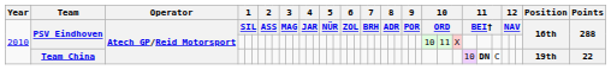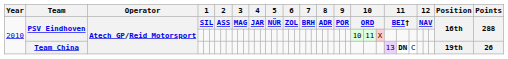Team China | column 34: 10 -> 13
Team China | Points: 22 -> 26
